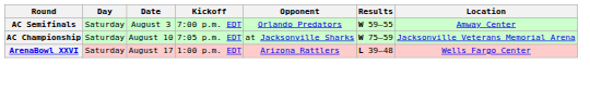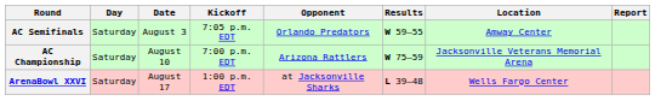+ column: Report
AC Semifinals | Kickoff: 7:00 p.m. EDT -> 7:05 p.m. EDT
AC Championship | Kickoff: 7:05 p.m. EDT -> 7:00 p.m. EDT
AC Championship | Opponent: at Jacksonville Sharks -> Arizona Rattlers
ArenaBowl XXVI | Opponent: Arizona Rattlers -> at Jacksonville Sharks
